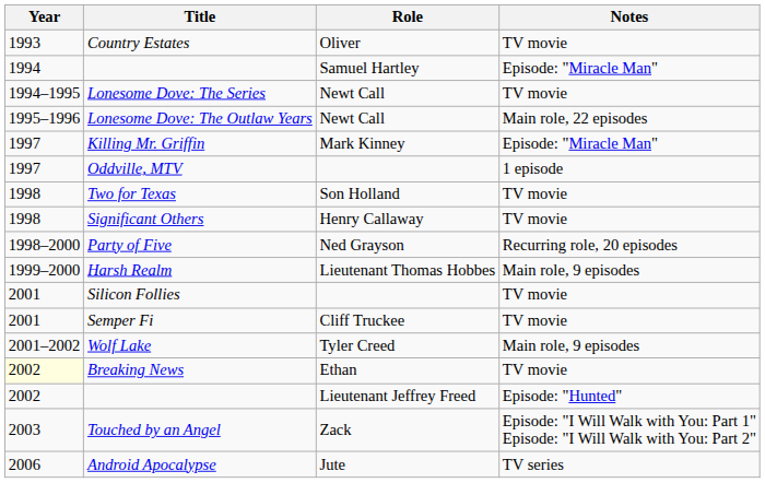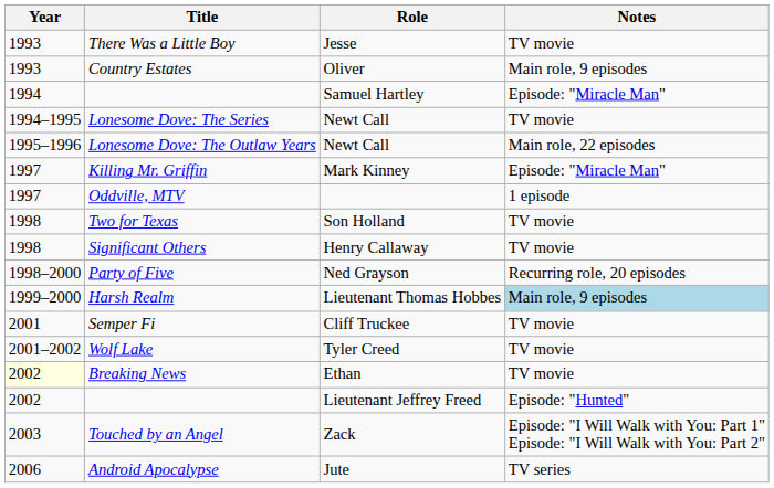+ row: 1993 | There Was a Little Boy | Jesse | TV movie
Country Estates | Notes: TV movie -> Main role, 9 episodes
Harsh Realm | Notes: no background -> lightblue background
- row: 2001 | Silicon Follies | TV movie
Wolf Lake | Notes: Main role, 9 episodes -> TV movie
